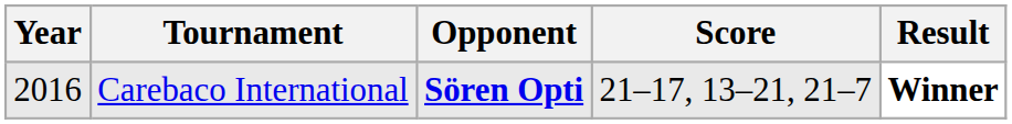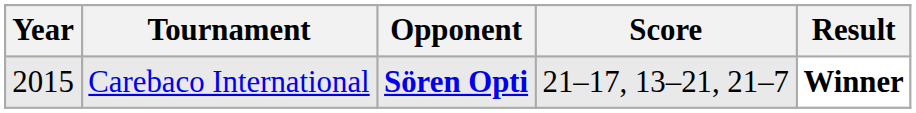Carebaco International | Year: 2016 -> 2015
